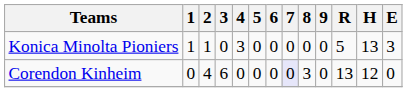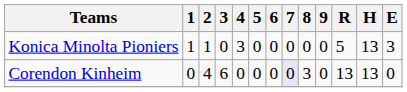Corendon Kinheim | H: 12 -> 13
